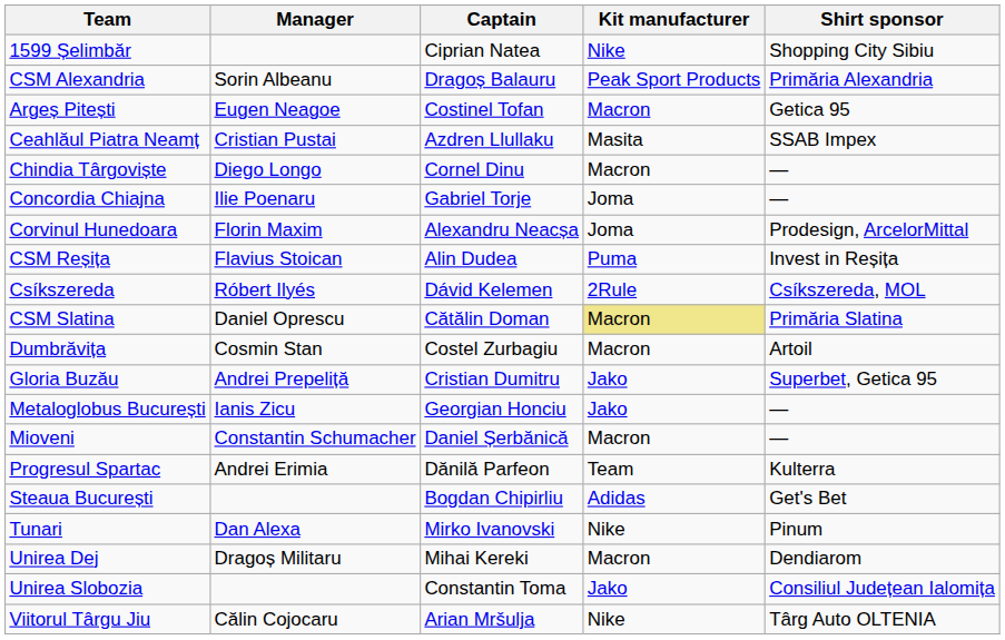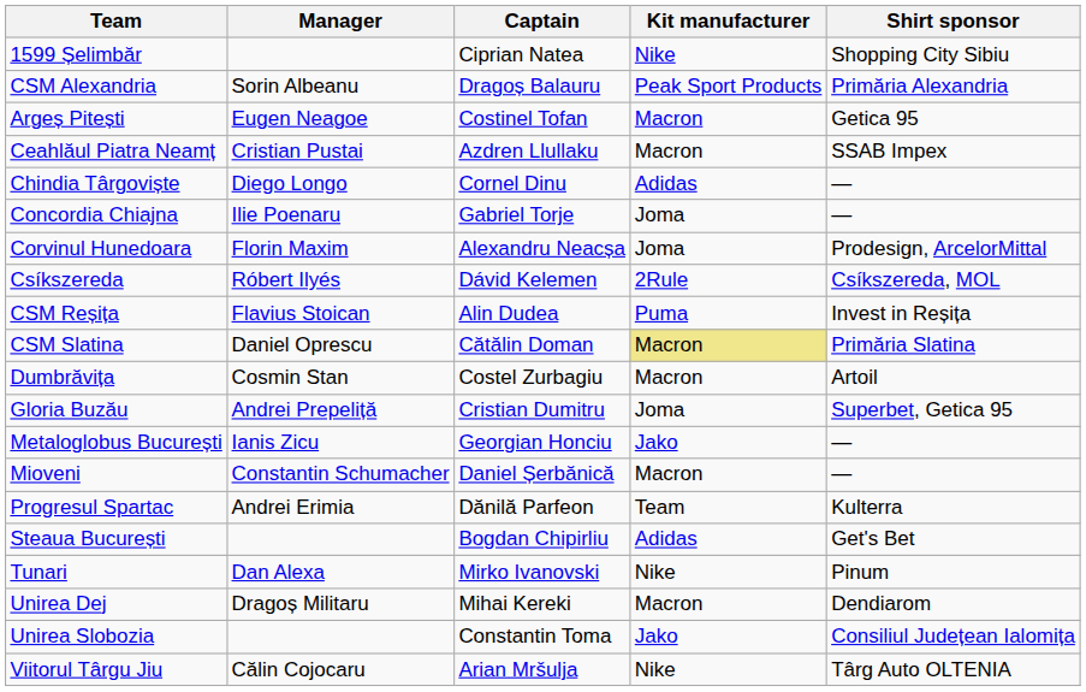Ceahlăul Piatra Neamț | Kit manufacturer: Masita -> Macron
Chindia Târgoviște | Kit manufacturer: Macron -> Adidas
rows swapped: Csíkszereda <-> CSM Reșița
Gloria Buzău | Kit manufacturer: Jako -> Joma
